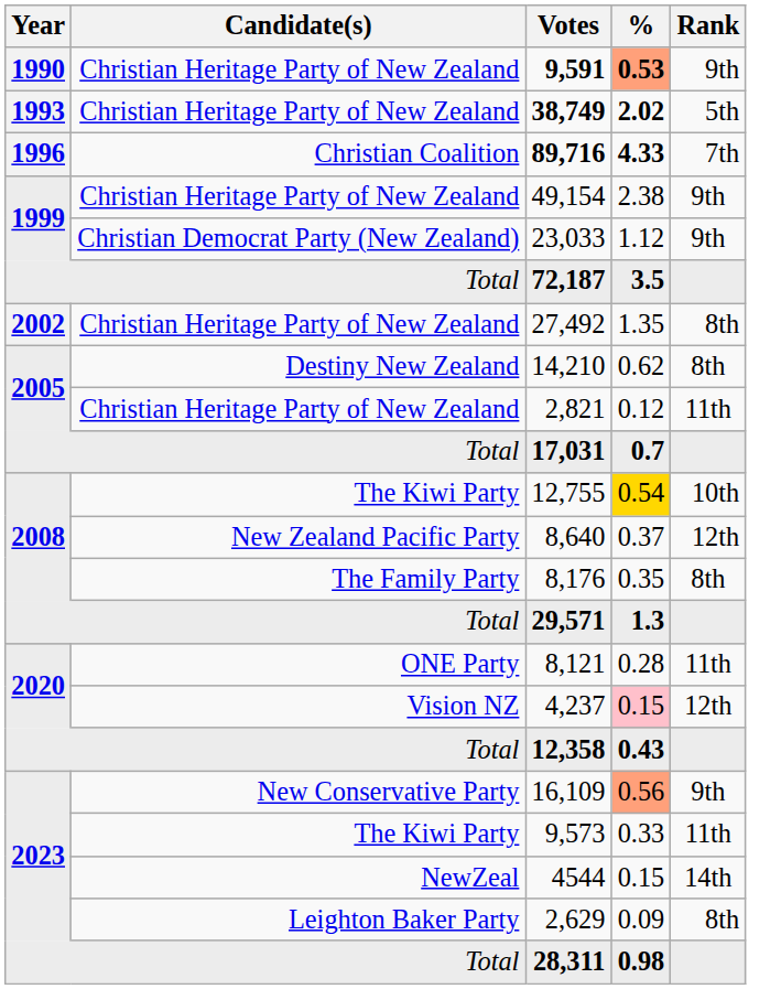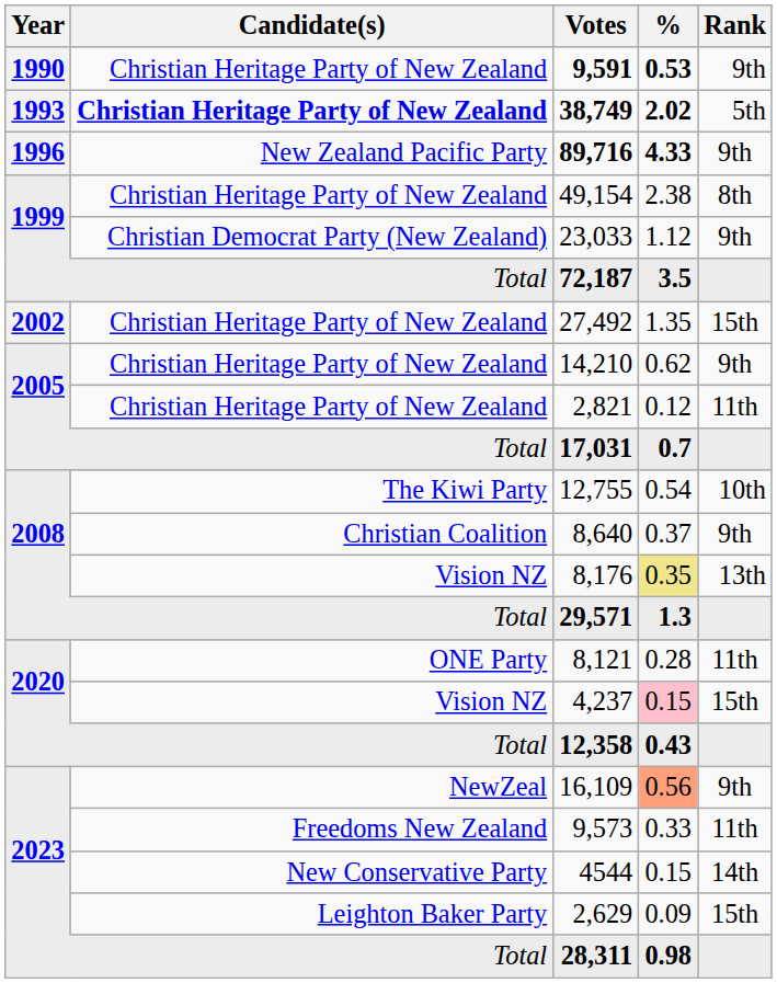9,591 | %: lightsalmon background -> no background
38,749 | Candidate(s): normal -> bold
89,716 | Candidate(s): Christian Coalition -> New Zealand Pacific Party
89,716 | Rank: 7th -> 9th
49,154 | Rank: 9th -> 8th
27,492 | Rank: 8th -> 15th
14,210 | Candidate(s): Destiny New Zealand -> Christian Heritage Party of New Zealand
14,210 | Rank: 8th -> 9th
12,755 | %: gold background -> no background
8,640 | Candidate(s): New Zealand Pacific Party -> Christian Coalition
8,640 | Rank: 12th -> 9th
8,176 | Candidate(s): The Family Party -> Vision NZ
8,176 | %: no background -> khaki background
8,176 | Rank: 8th -> 13th
4,237 | Rank: 12th -> 15th
16,109 | Candidate(s): New Conservative Party -> NewZeal
9,573 | Candidate(s): The Kiwi Party -> Freedoms New Zealand
4544 | Candidate(s): NewZeal -> New Conservative Party
2,629 | Rank: 8th -> 15th
